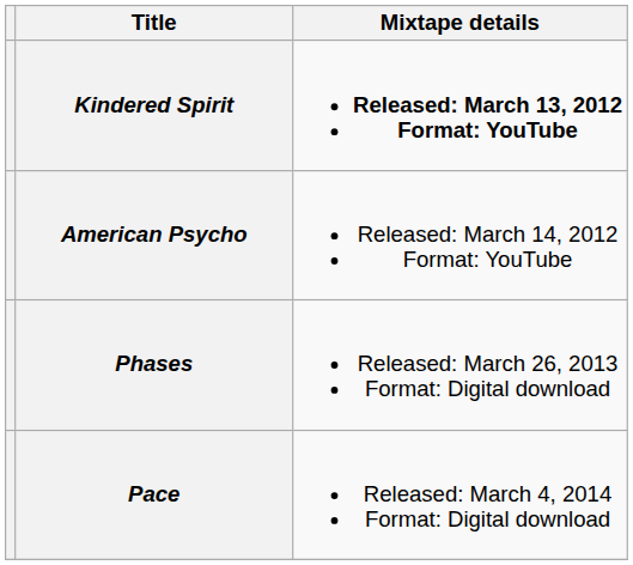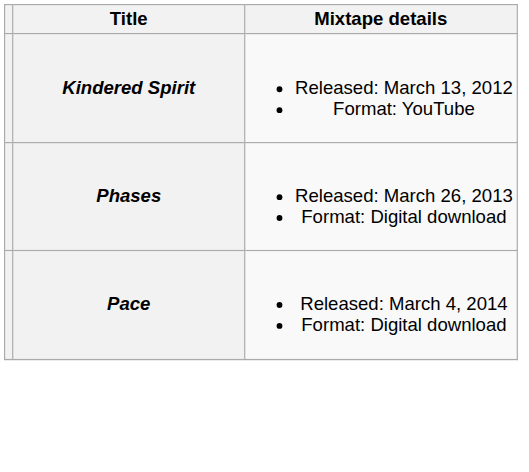Kindered Spirit | Mixtape details: bold -> normal
- row: American Psycho | Released: March 14, 2012 Format: YouTube
